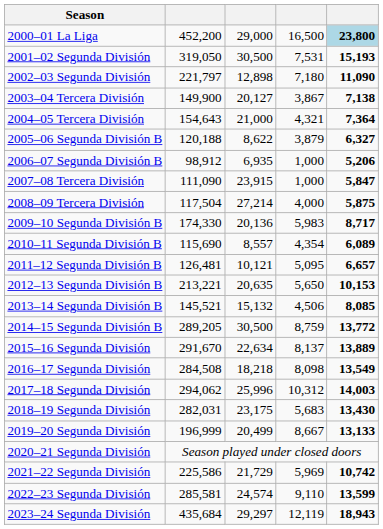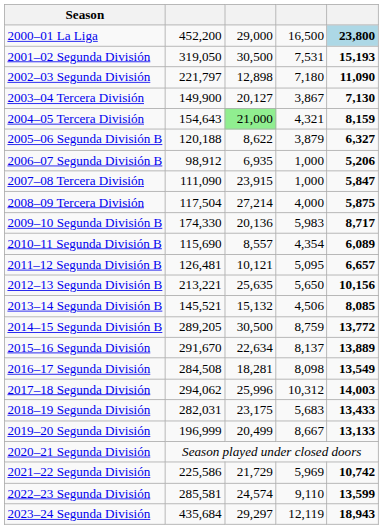2003–04 Tercera División | column 5: 7,138 -> 7,130
2004–05 Tercera División | column 3: no background -> lightgreen background
2004–05 Tercera División | column 5: 7,364 -> 8,159
2012–13 Segunda División B | column 3: 20,635 -> 25,635
2012–13 Segunda División B | column 5: 10,153 -> 10,156
2016–17 Segunda División | column 3: 18,218 -> 18,281
2018–19 Segunda División | column 5: 13,430 -> 13,433
